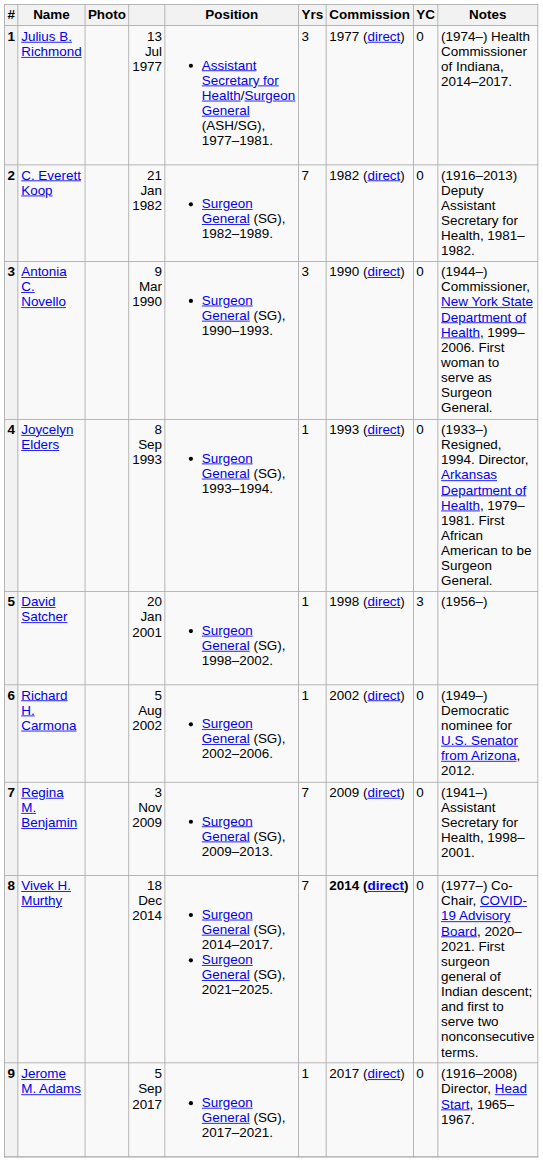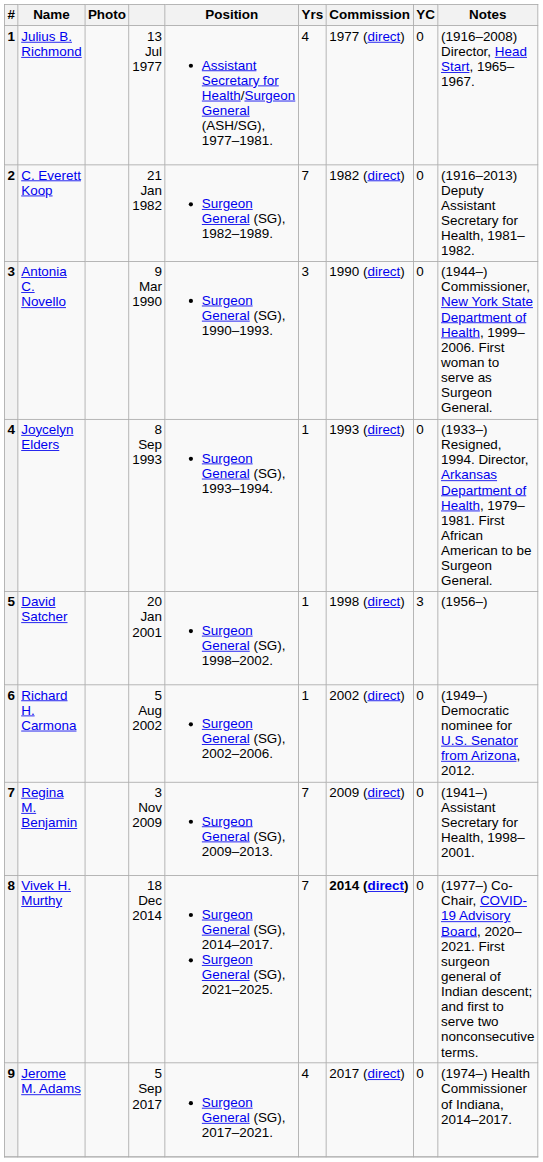Julius B. Richmond | Yrs: 3 -> 4
Julius B. Richmond | Notes: (1974–) Health Commissioner of Indiana, 2014–2017. -> (1916–2008) Director, Head Start, 1965–1967.
Jerome M. Adams | Yrs: 1 -> 4
Jerome M. Adams | Notes: (1916–2008) Director, Head Start, 1965–1967. -> (1974–) Health Commissioner of Indiana, 2014–2017.
